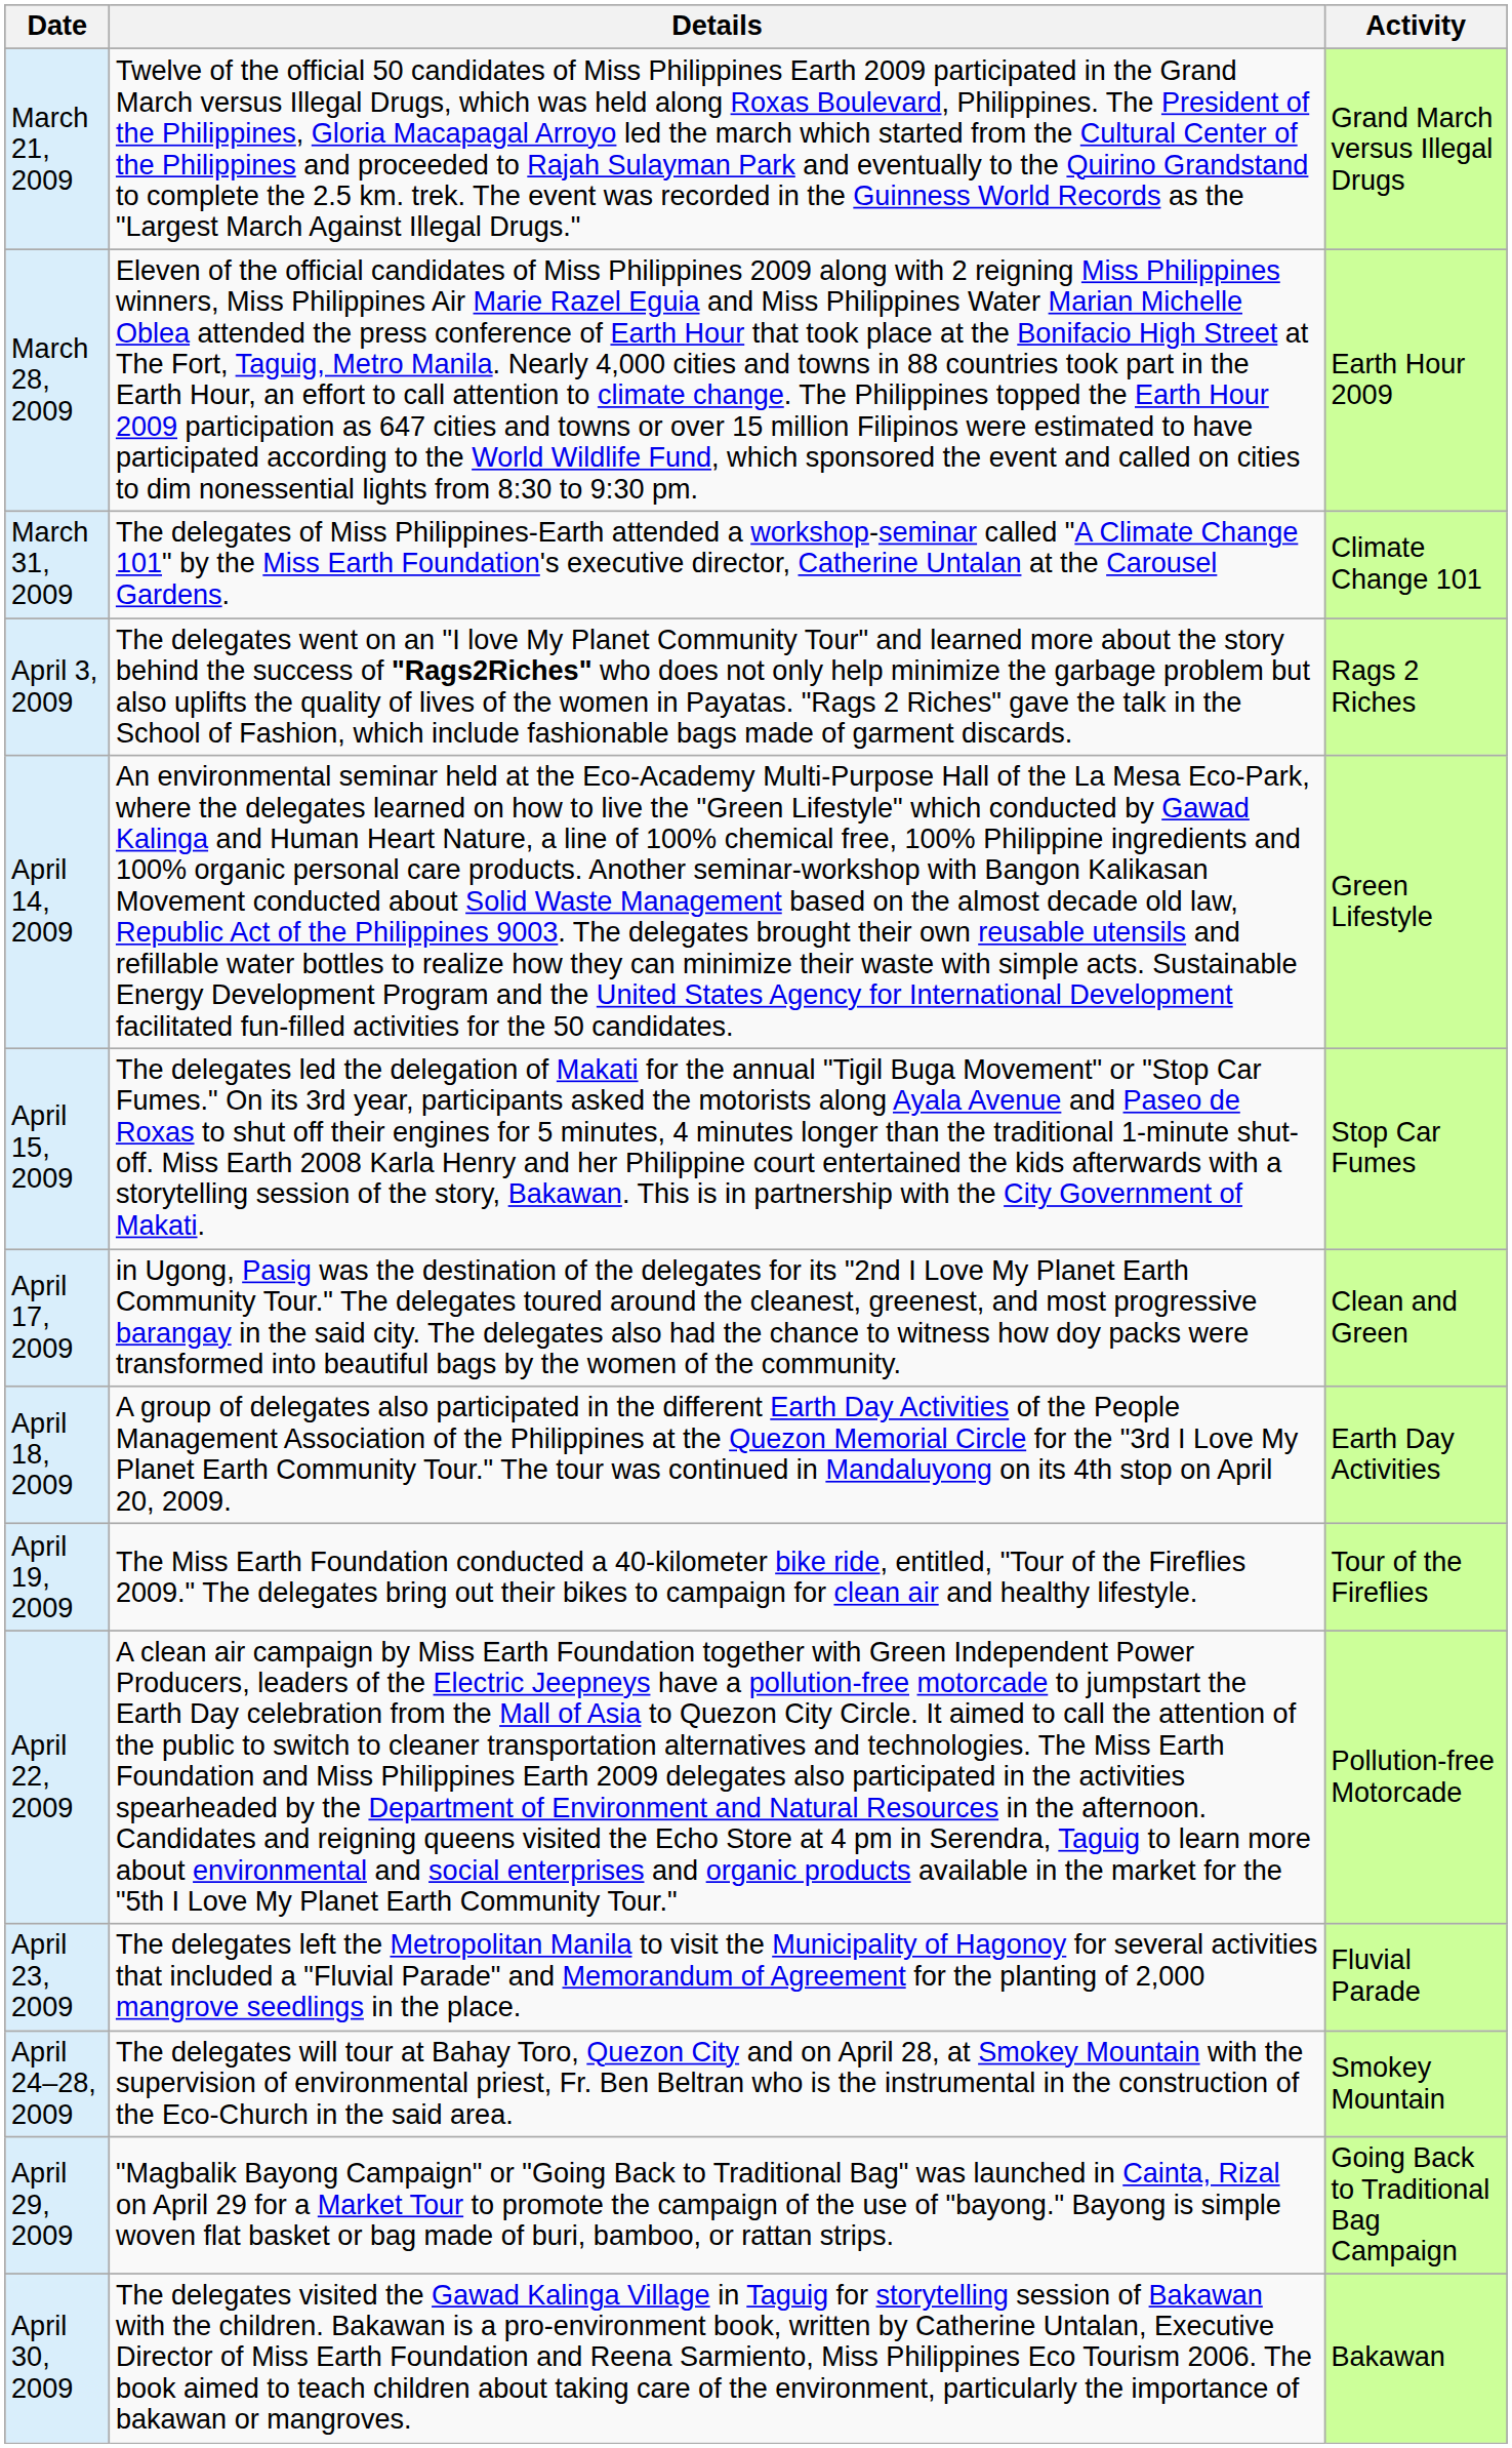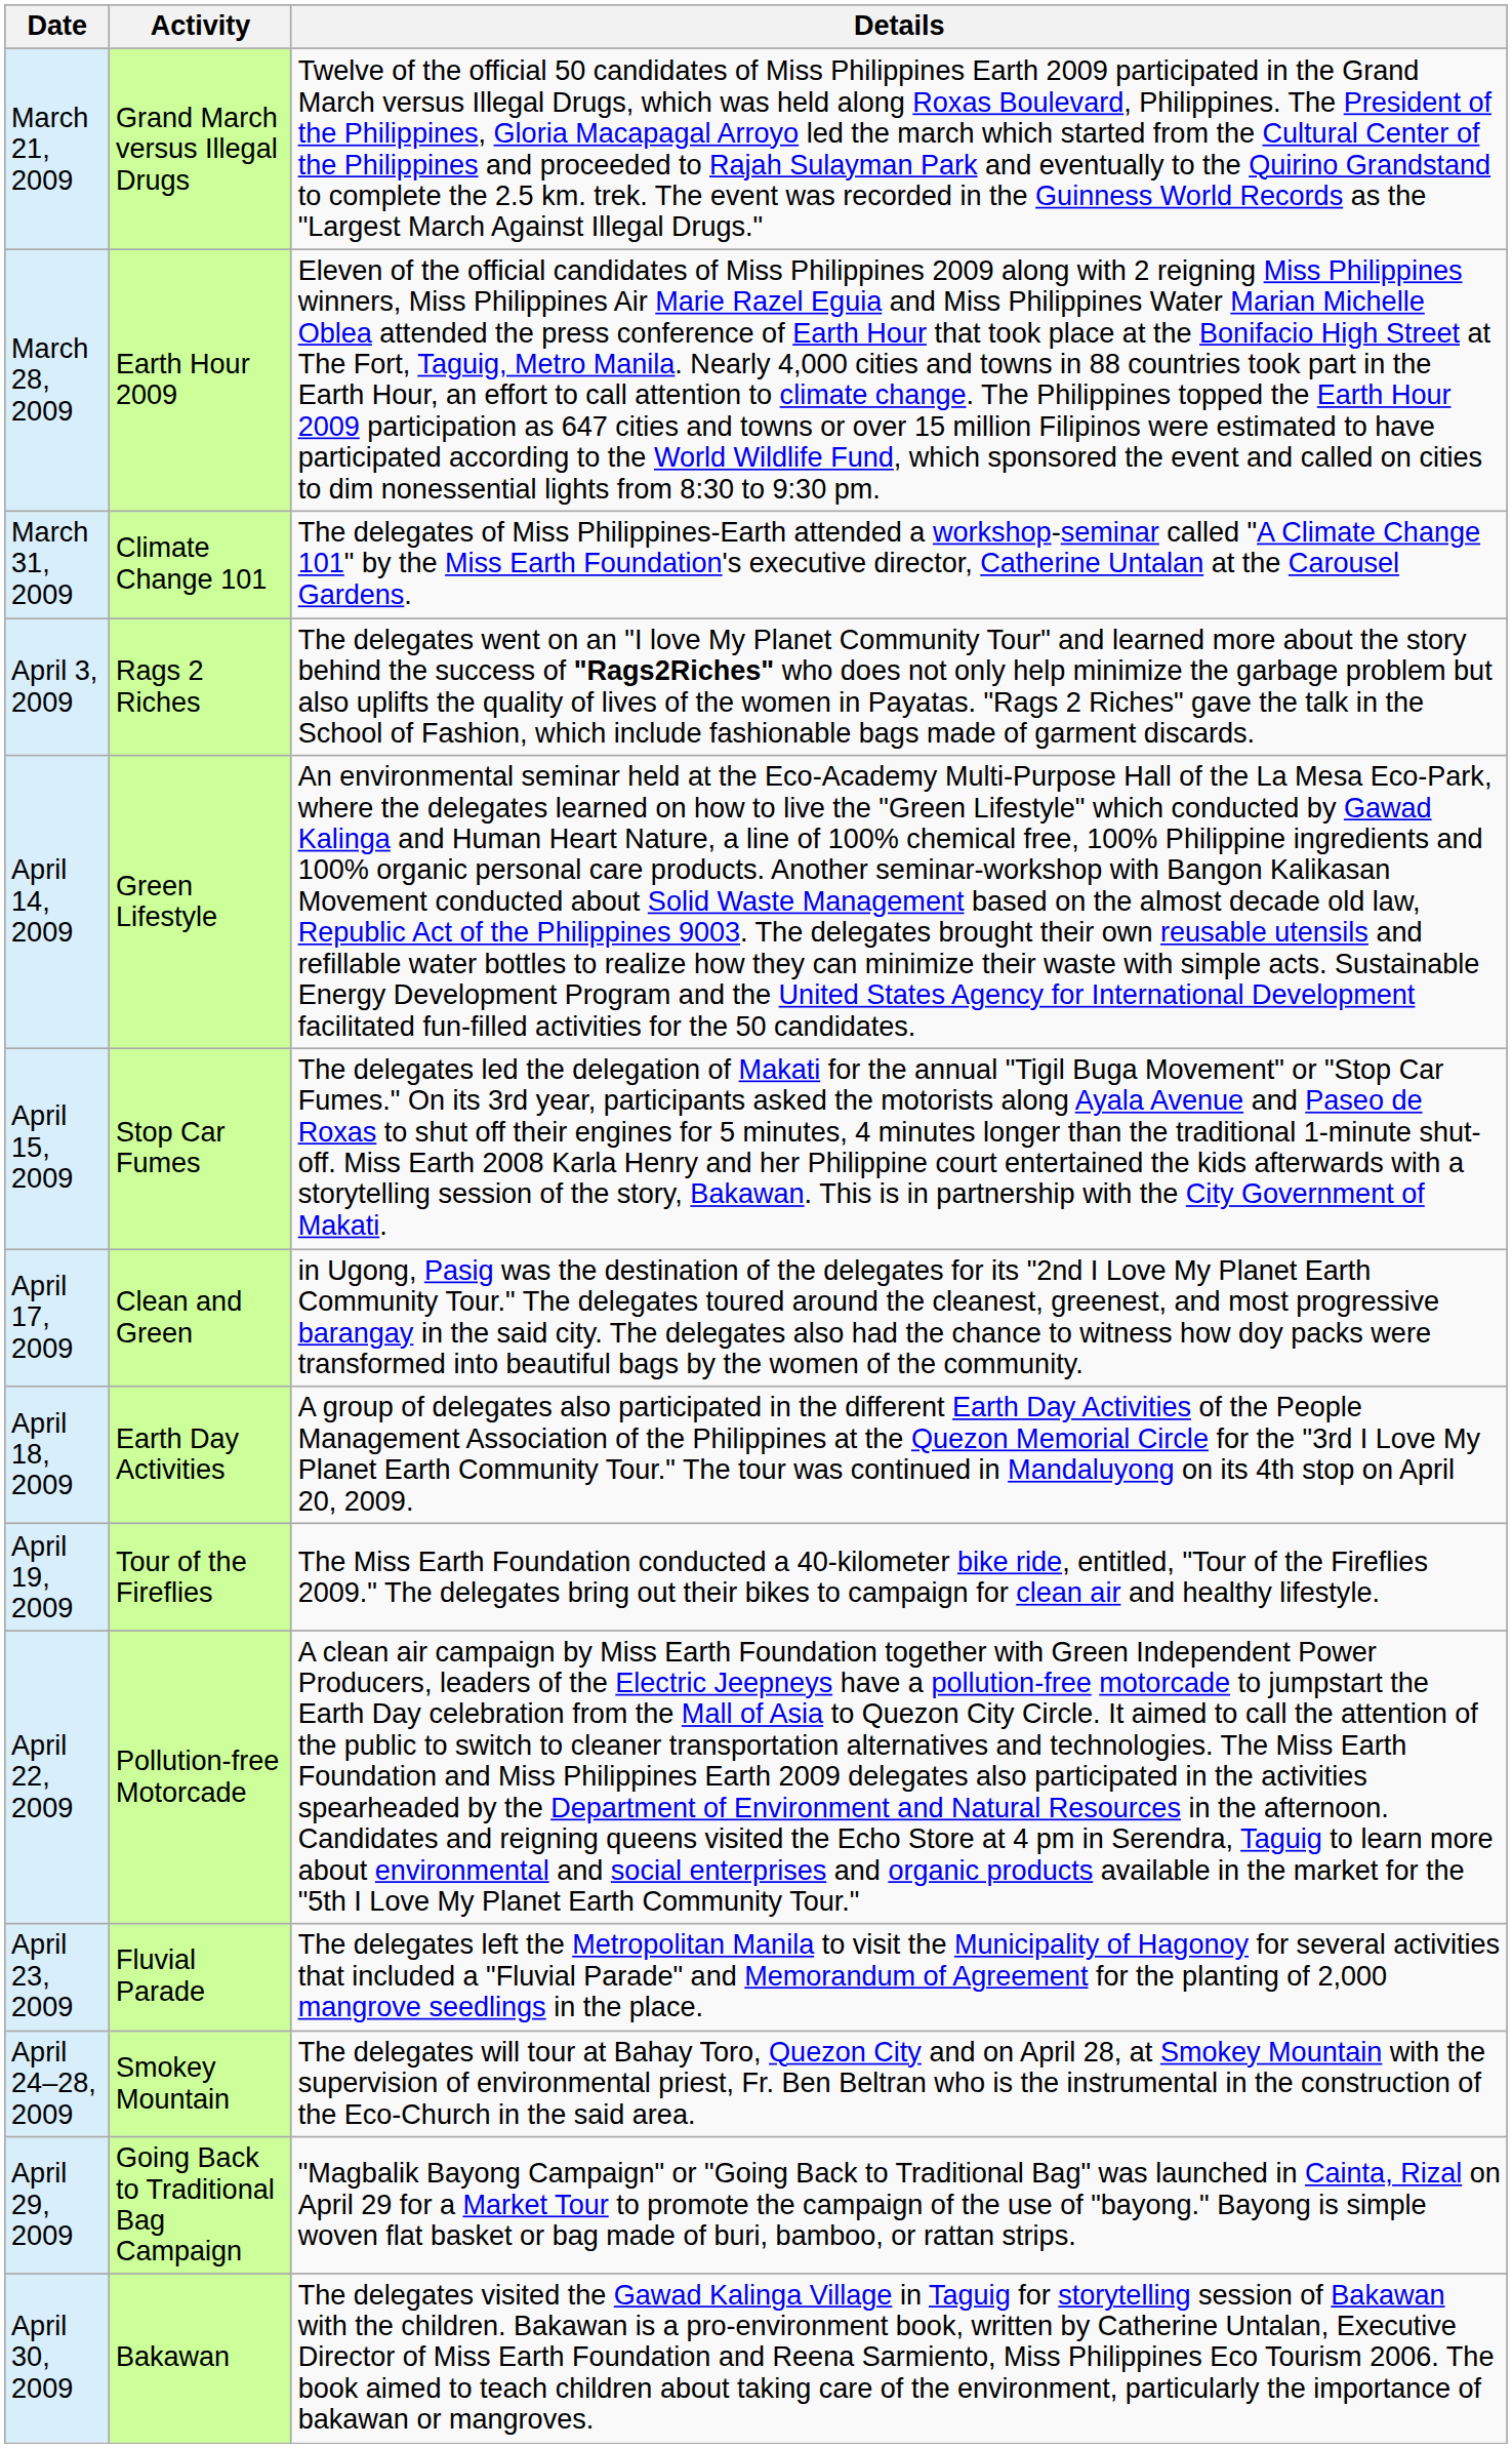columns swapped: Activity <-> Details
